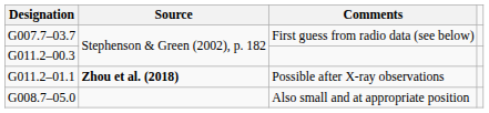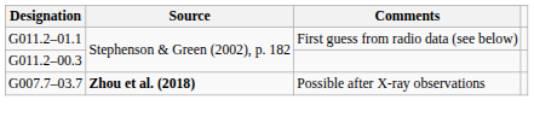First guess from radio data (see below) | Designation: G007.7–03.7 -> G011.2–01.1
Possible after X-ray observations | Designation: G011.2–01.1 -> G007.7–03.7
- row: G008.7–05.0 | Also small and at appropriate position
